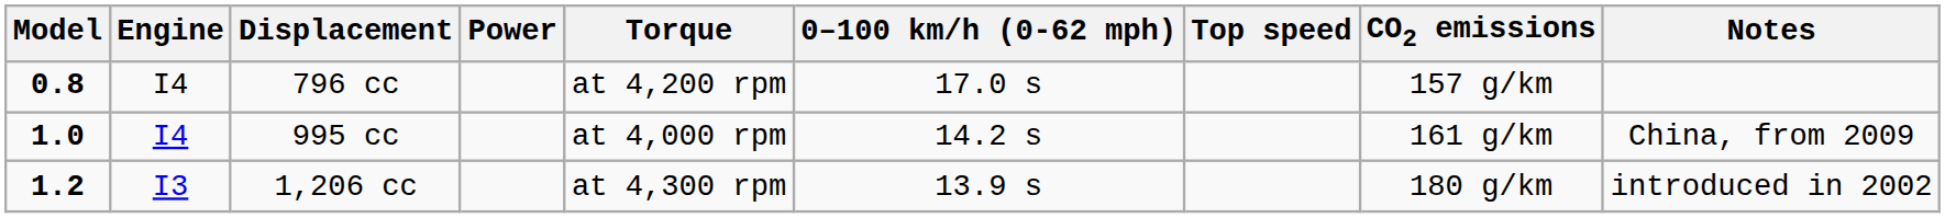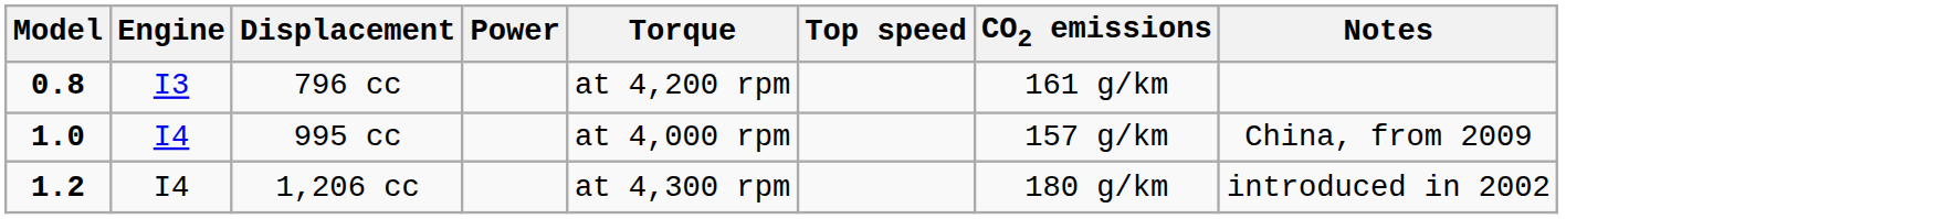- column: 0–100 km/h (0-62 mph) | 17.0 s | 14.2 s | 13.9 s
796 cc | Engine: I4 -> I3
796 cc | CO2 emissions: 157 g/km -> 161 g/km
995 cc | CO2 emissions: 161 g/km -> 157 g/km
1,206 cc | Engine: I3 -> I4
